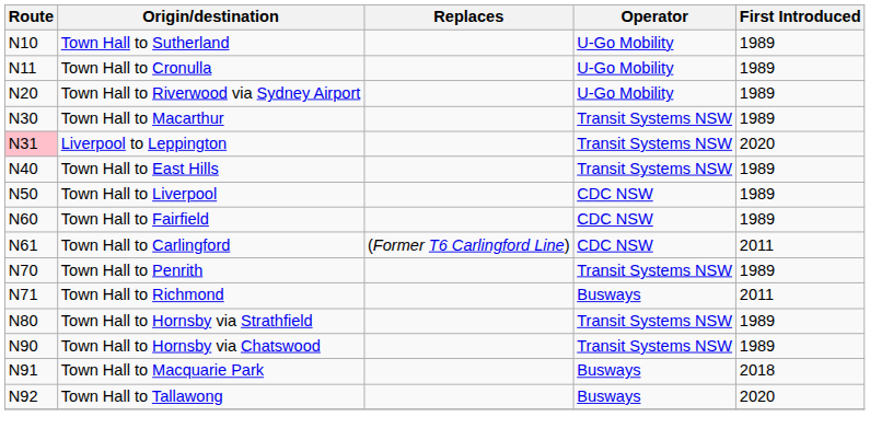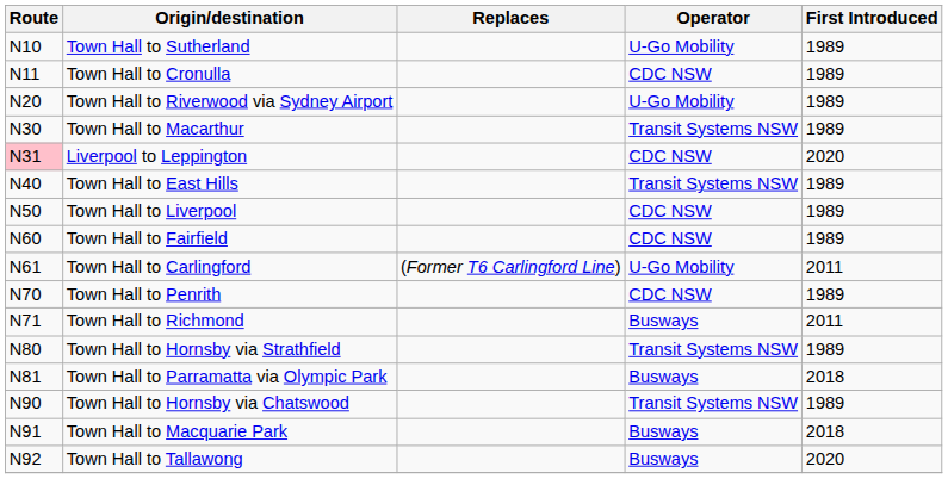Town Hall to Cronulla | Operator: U-Go Mobility -> CDC NSW
Liverpool to Leppington | Operator: Transit Systems NSW -> CDC NSW
Town Hall to Carlingford | Operator: CDC NSW -> U-Go Mobility
Town Hall to Penrith | Operator: Transit Systems NSW -> CDC NSW
+ row: N81 | Town Hall to Parramatta via Olympic Park | Busways | 2018
